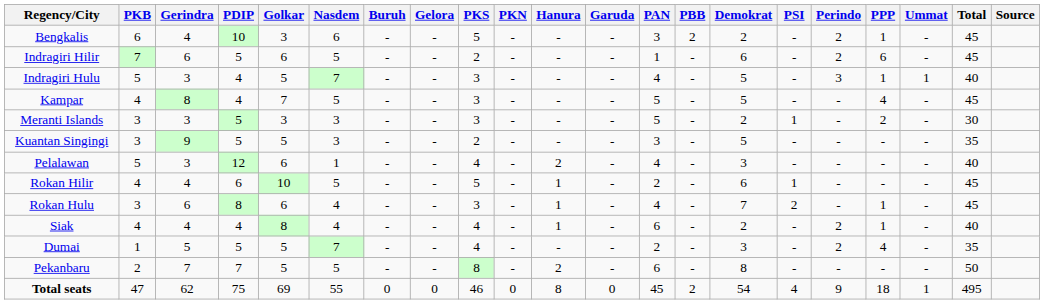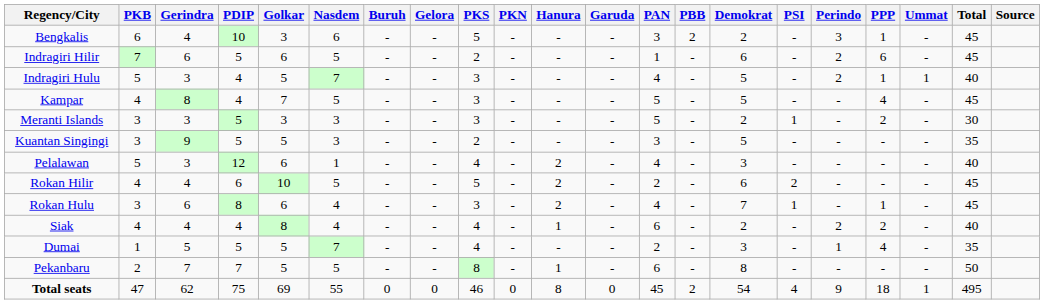Bengkalis | Perindo: 2 -> 3
Indragiri Hulu | Perindo: 3 -> 2
Rokan Hilir | Hanura: 1 -> 2
Rokan Hilir | PSI: 1 -> 2
Rokan Hulu | Hanura: 1 -> 2
Rokan Hulu | PSI: 2 -> 1
Siak | PPP: 1 -> 2
Dumai | Perindo: 2 -> 1
Pekanbaru | Hanura: 2 -> 1
